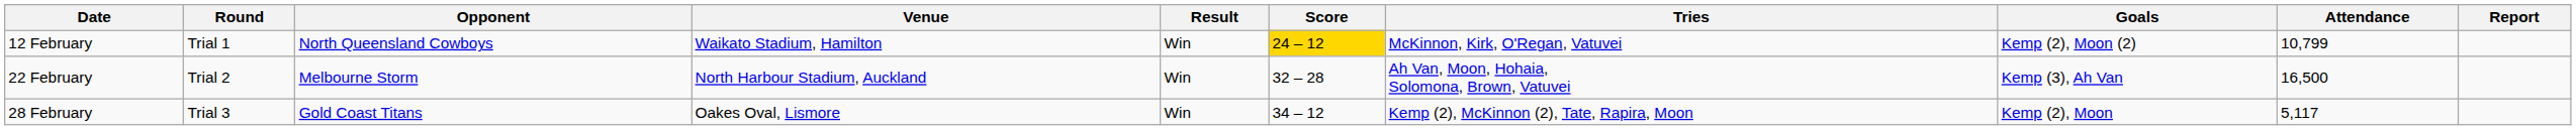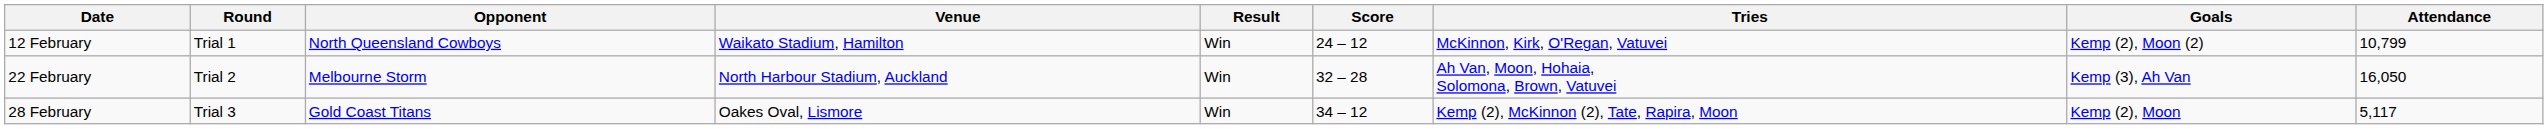- column: Report
12 February | Score: gold background -> no background
22 February | Attendance: 16,500 -> 16,050
